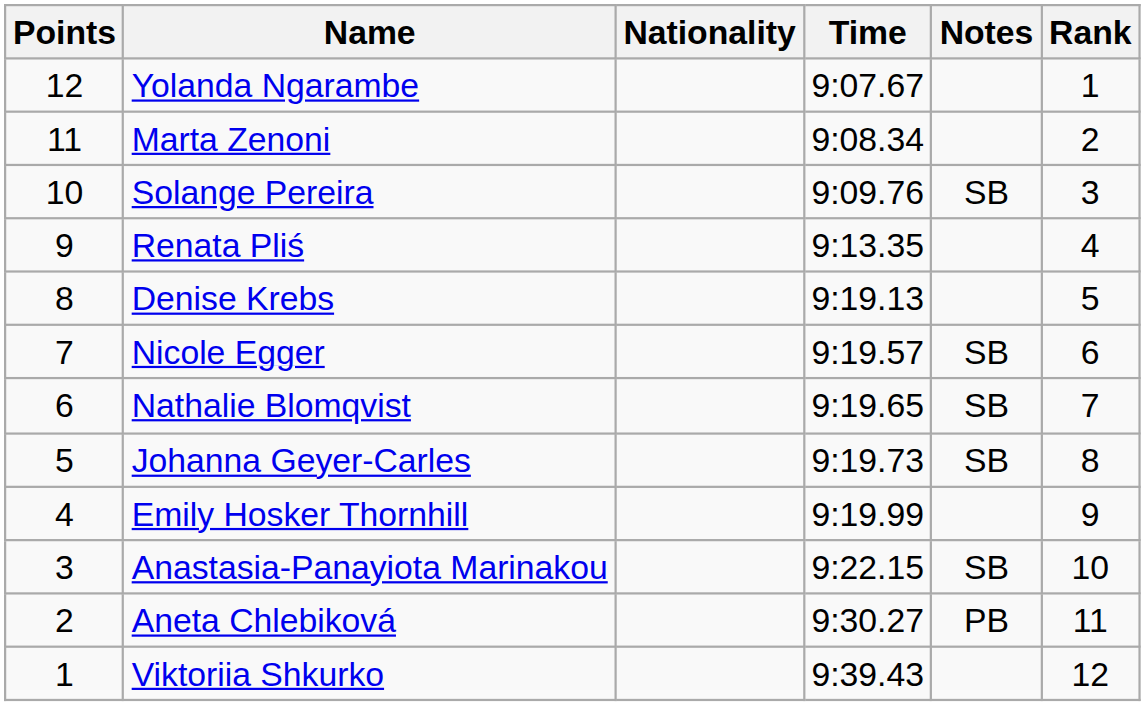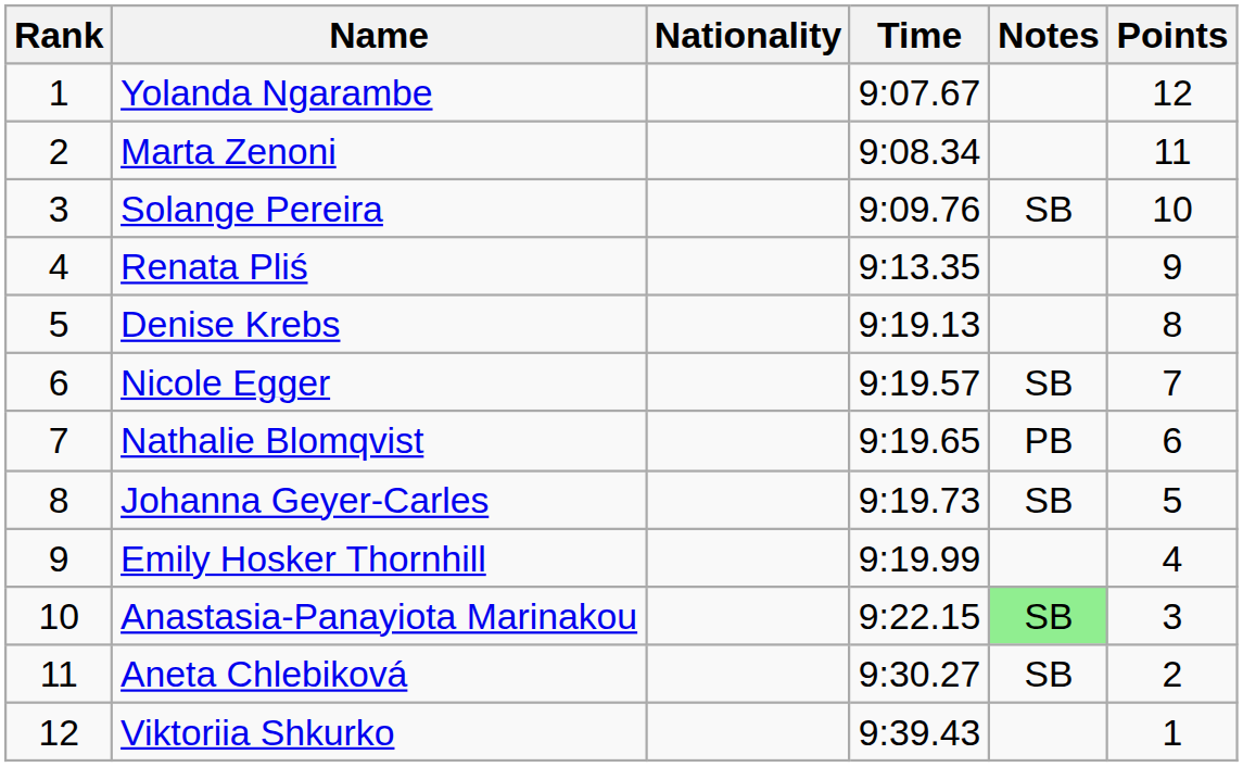columns swapped: Rank <-> Points
Nathalie Blomqvist | Notes: SB -> PB
Anastasia-Panayiota Marinakou | Notes: no background -> lightgreen background
Aneta Chlebiková | Notes: PB -> SB
